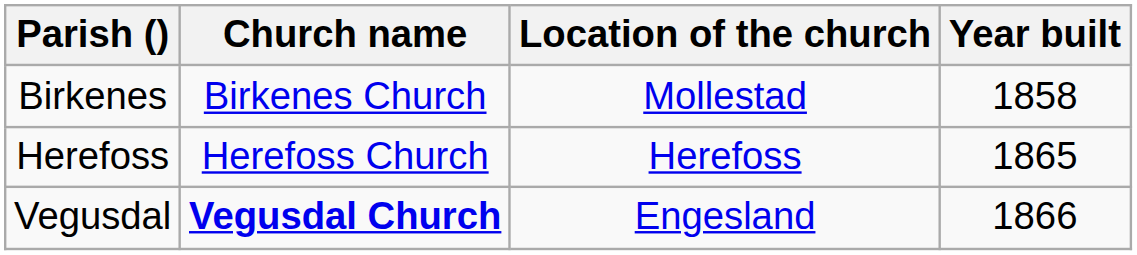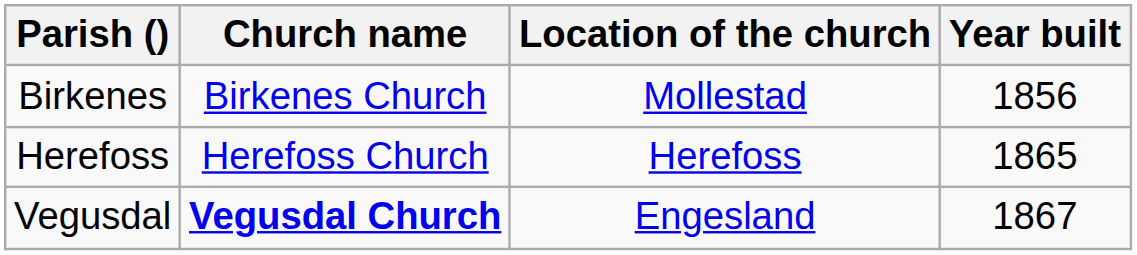Birkenes | Year built: 1858 -> 1856
Vegusdal | Year built: 1866 -> 1867
